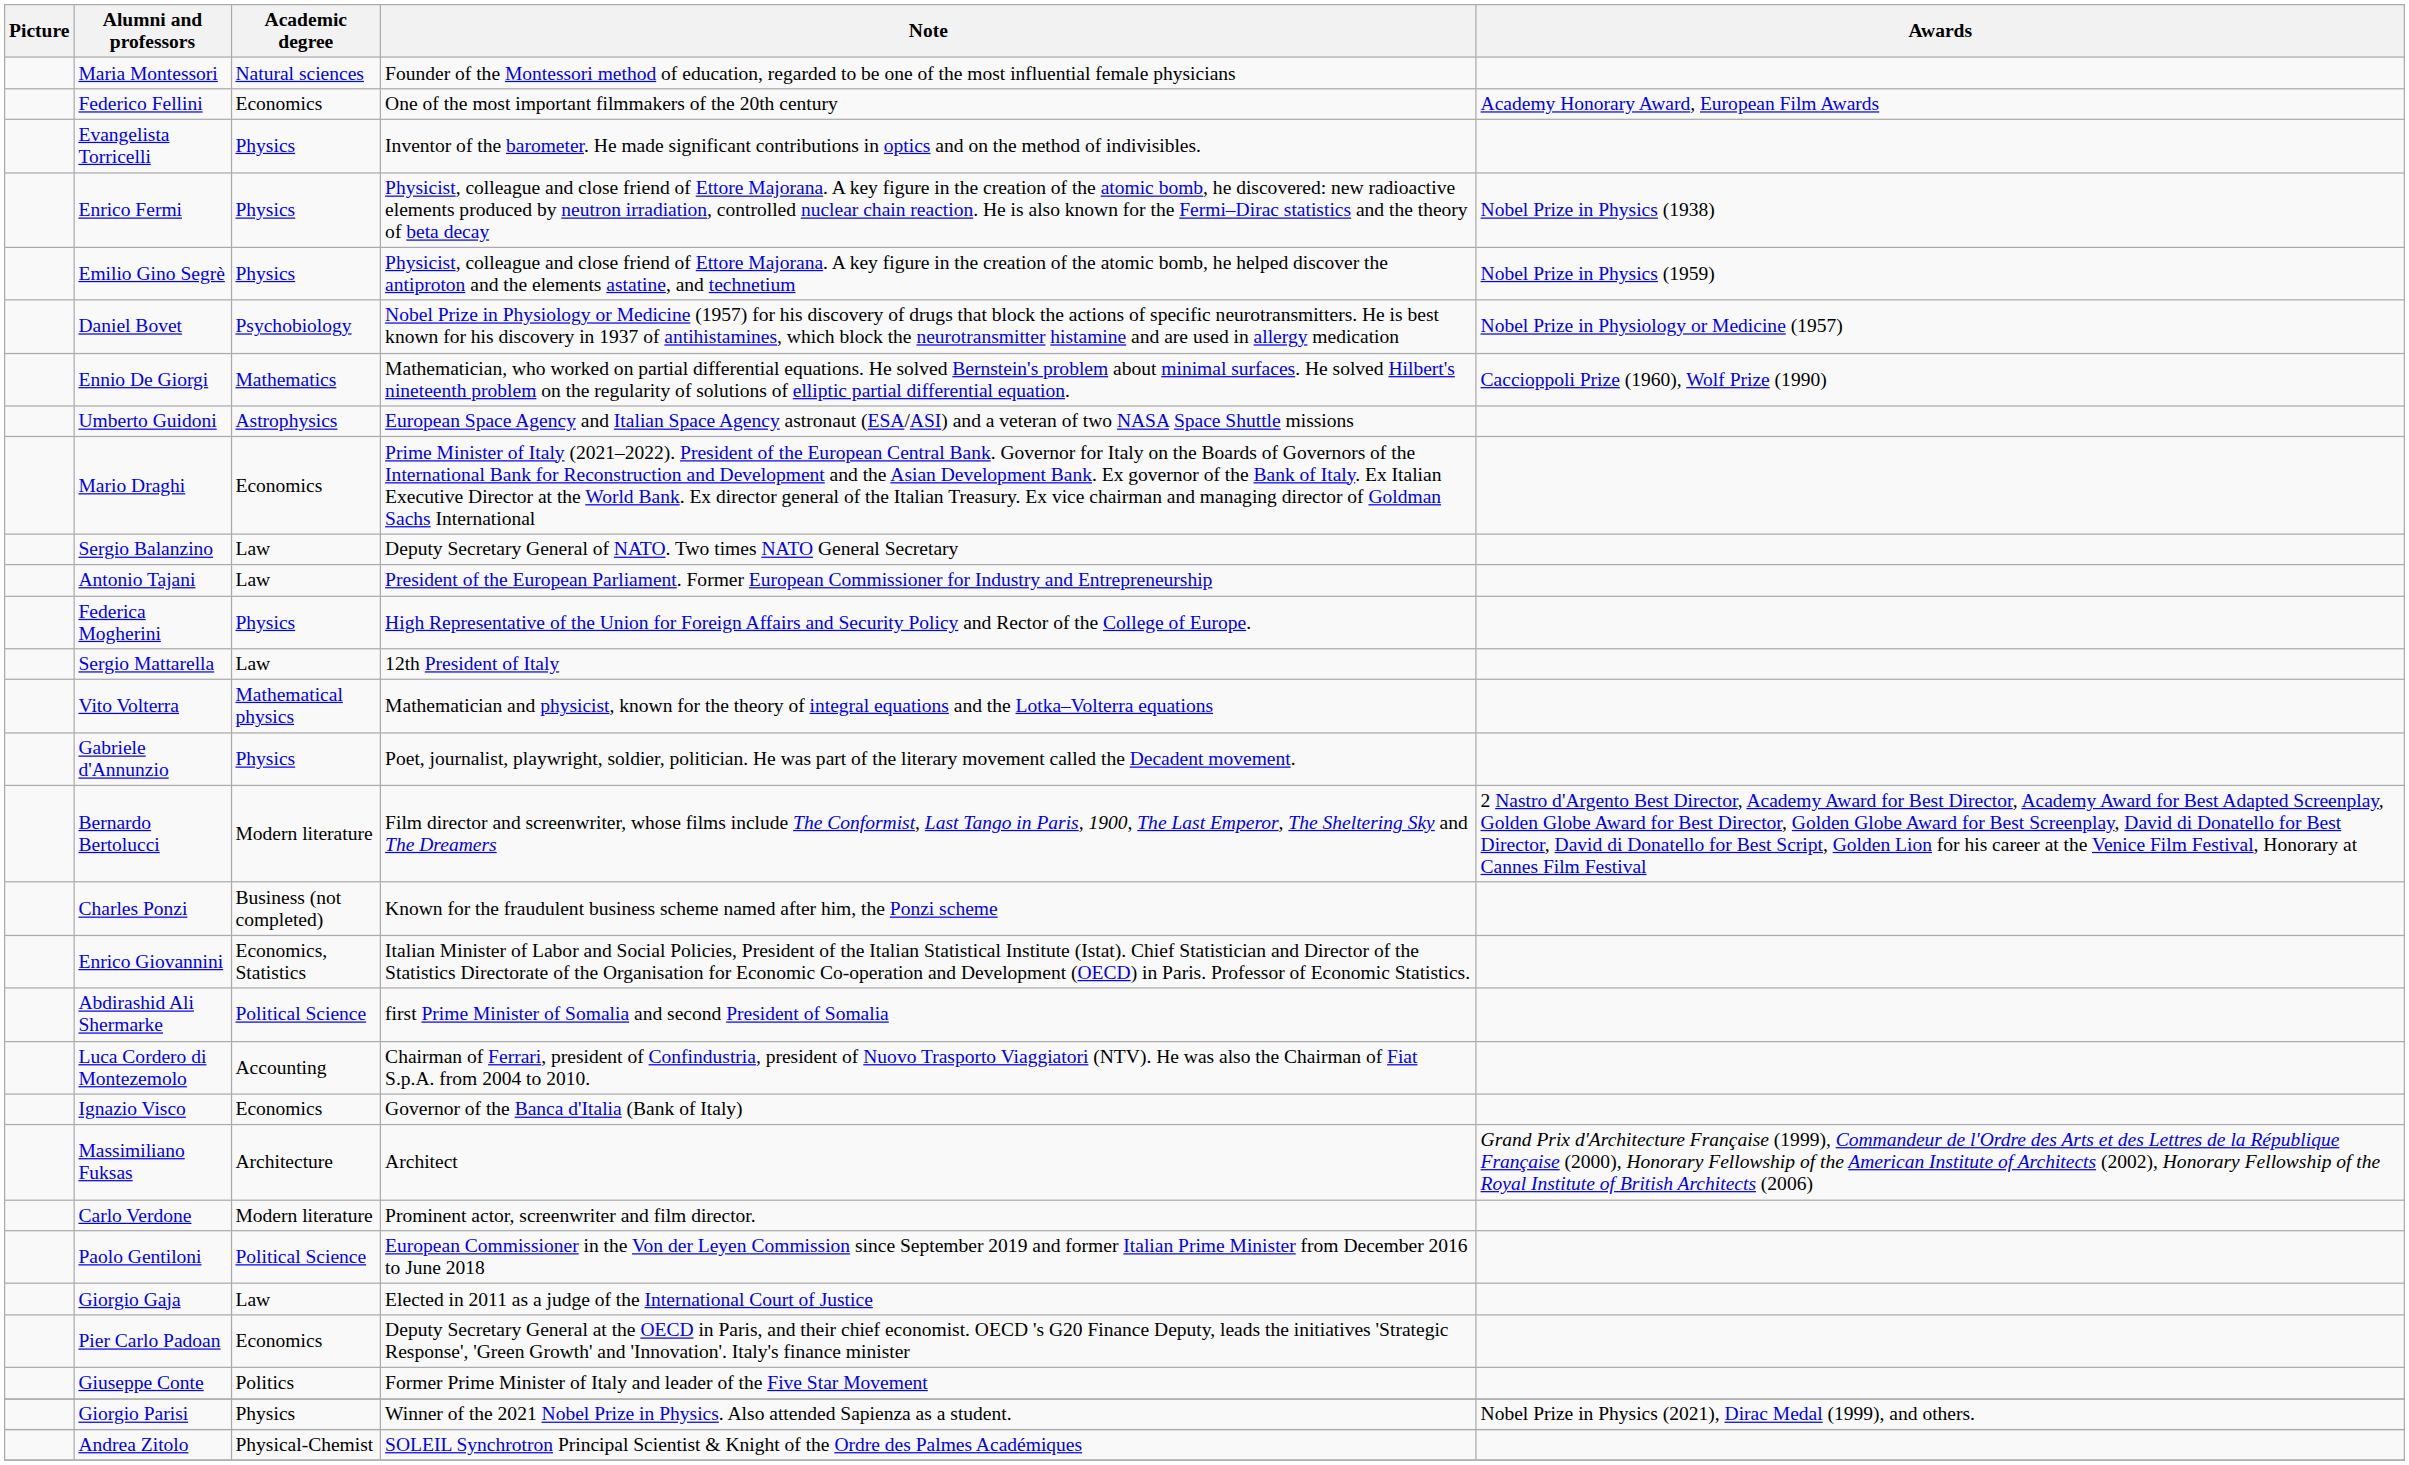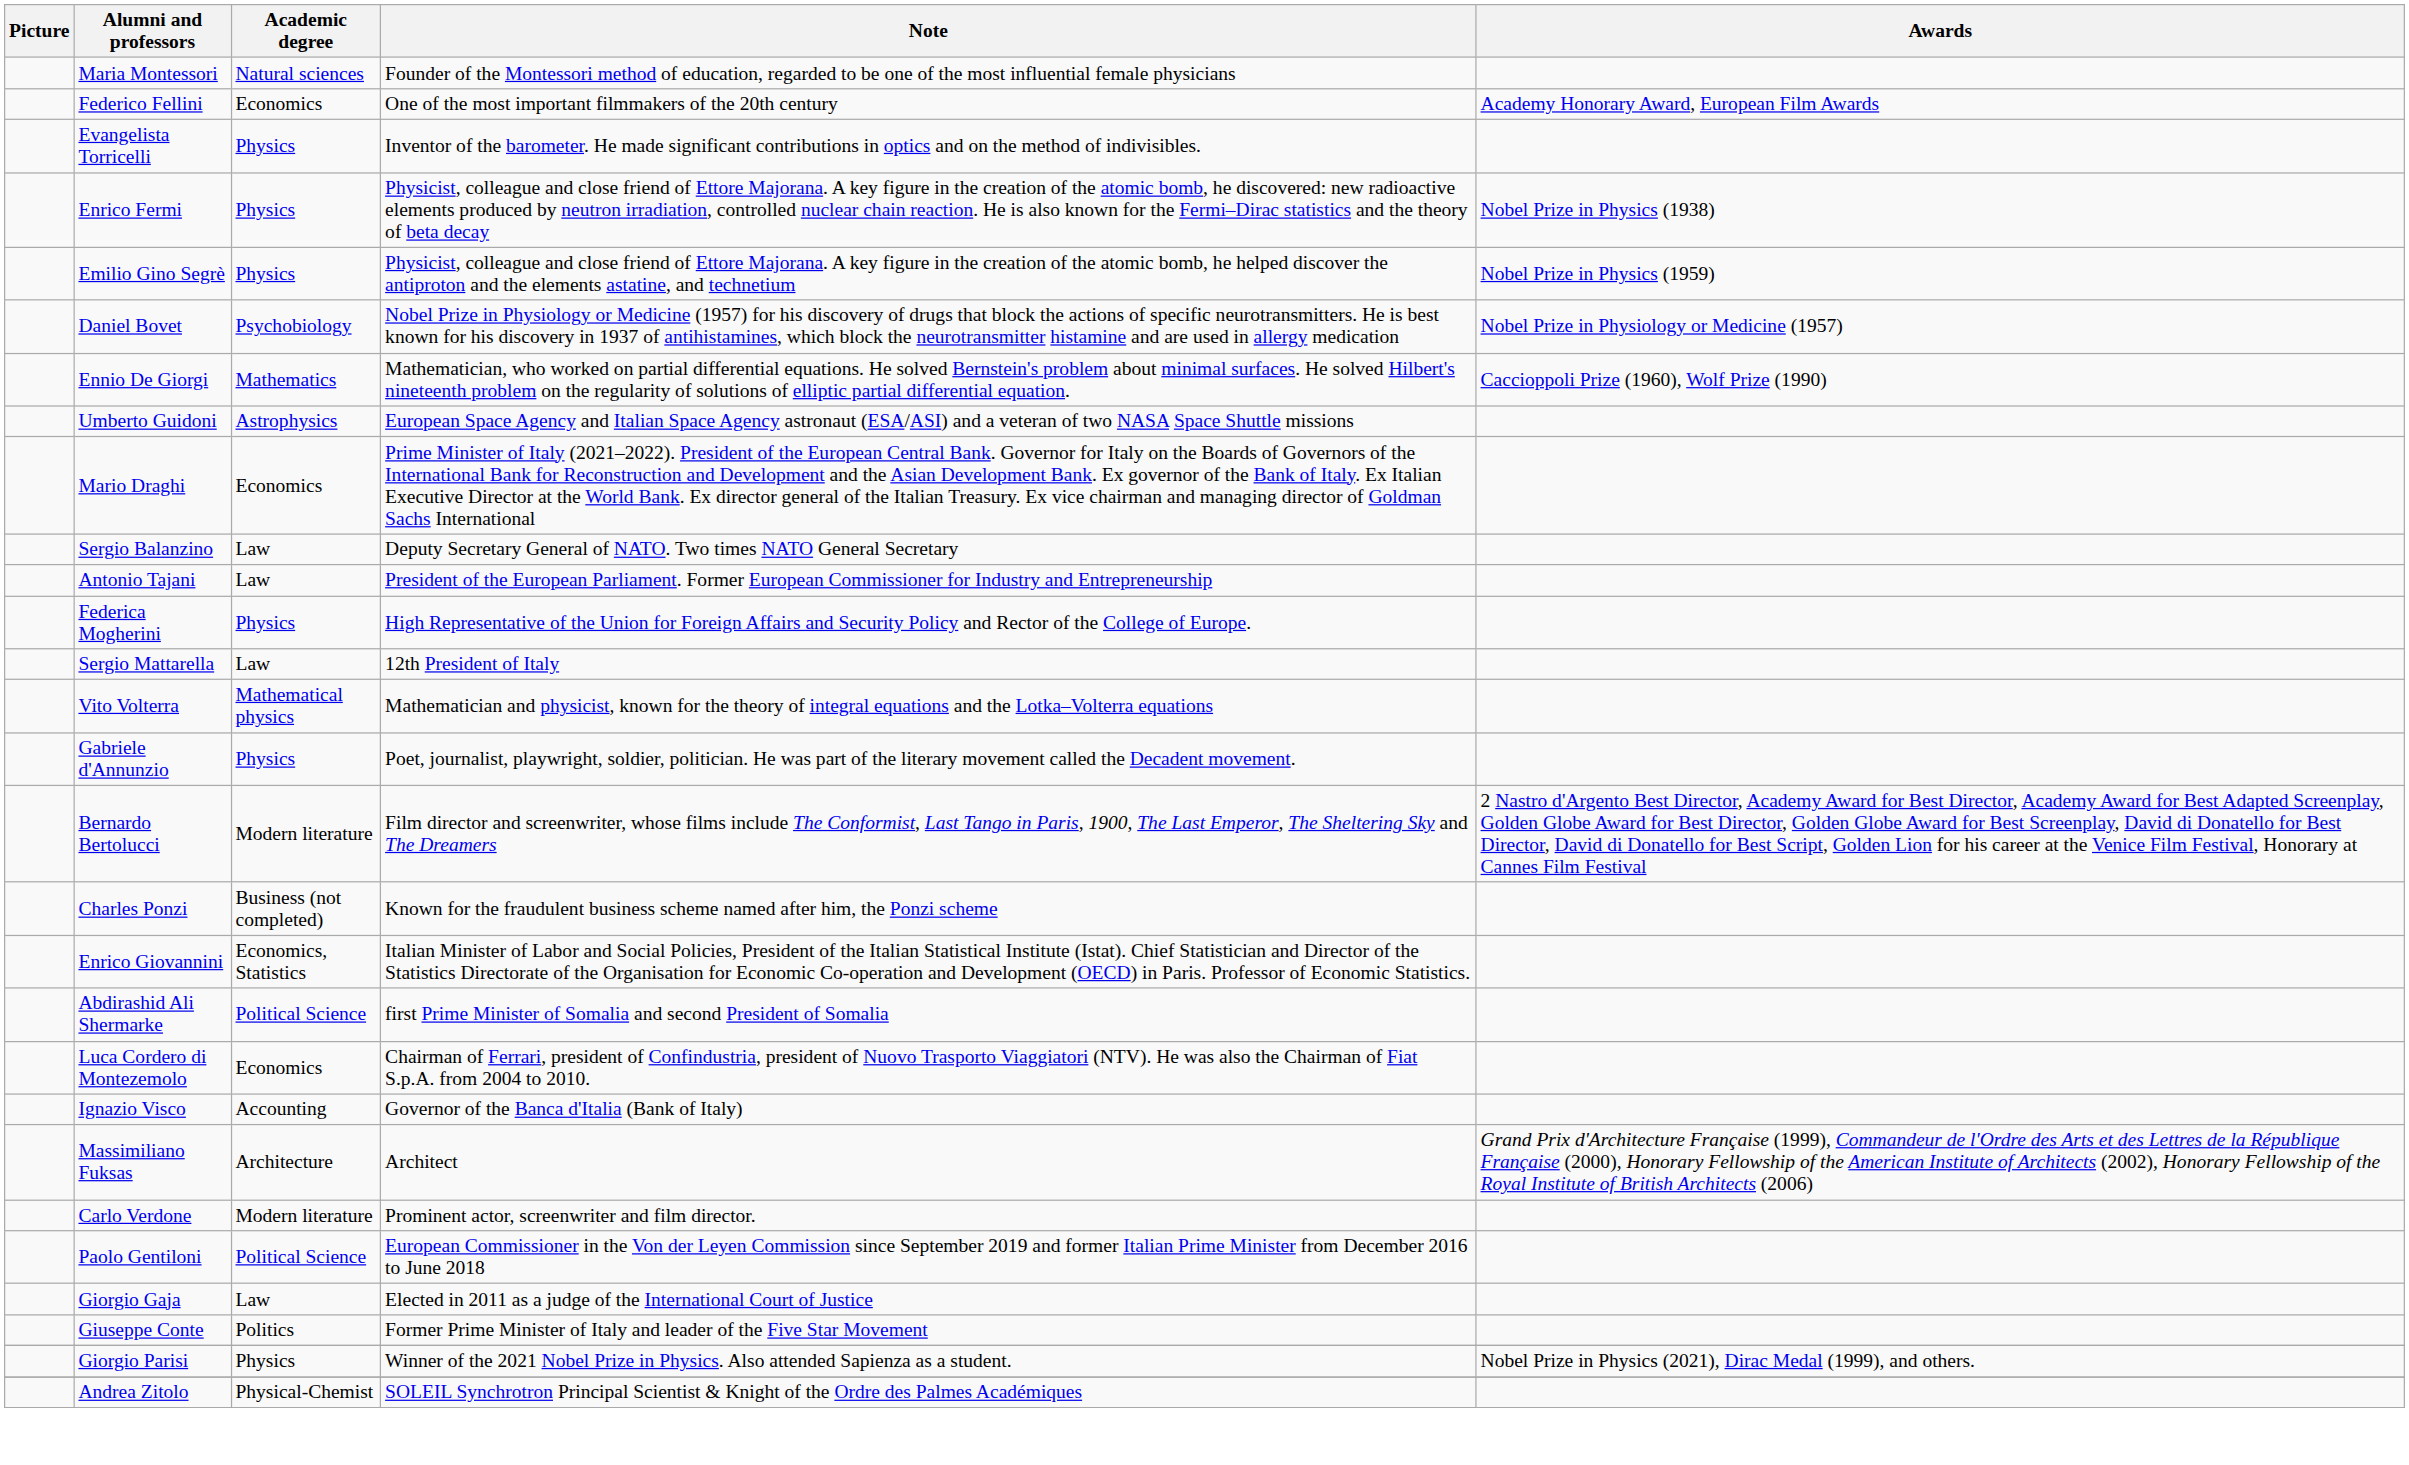Luca Cordero di Montezemolo | Academic degree: Accounting -> Economics
Ignazio Visco | Academic degree: Economics -> Accounting
- row: Pier Carlo Padoan | Economics | Deputy Secretary General at the OECD in Paris, and their chief economist. OECD 's G20 Finance Deputy, leads the initiatives 'Strategic Response', 'Green Growth' and 'Innovation'. Italy's finance minister
